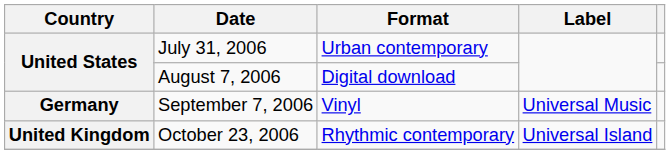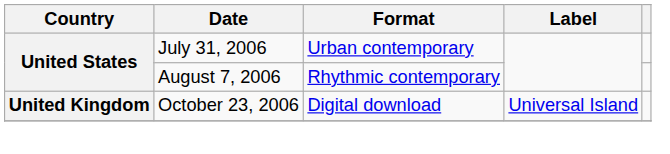August 7, 2006 | Format: Digital download -> Rhythmic contemporary
- row: Germany | September 7, 2006 | Vinyl | Universal Music
October 23, 2006 | Format: Rhythmic contemporary -> Digital download
